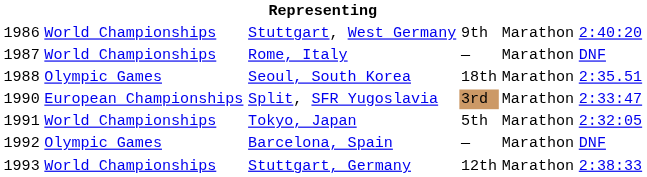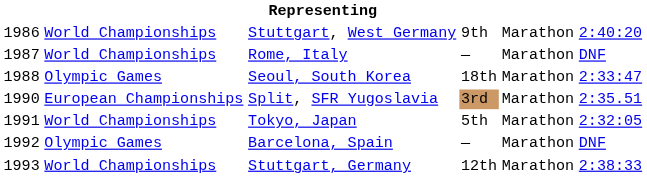Seoul, South Korea | column 6: 2:35.51 -> 2:33:47
Split, SFR Yugoslavia | column 6: 2:33:47 -> 2:35.51
